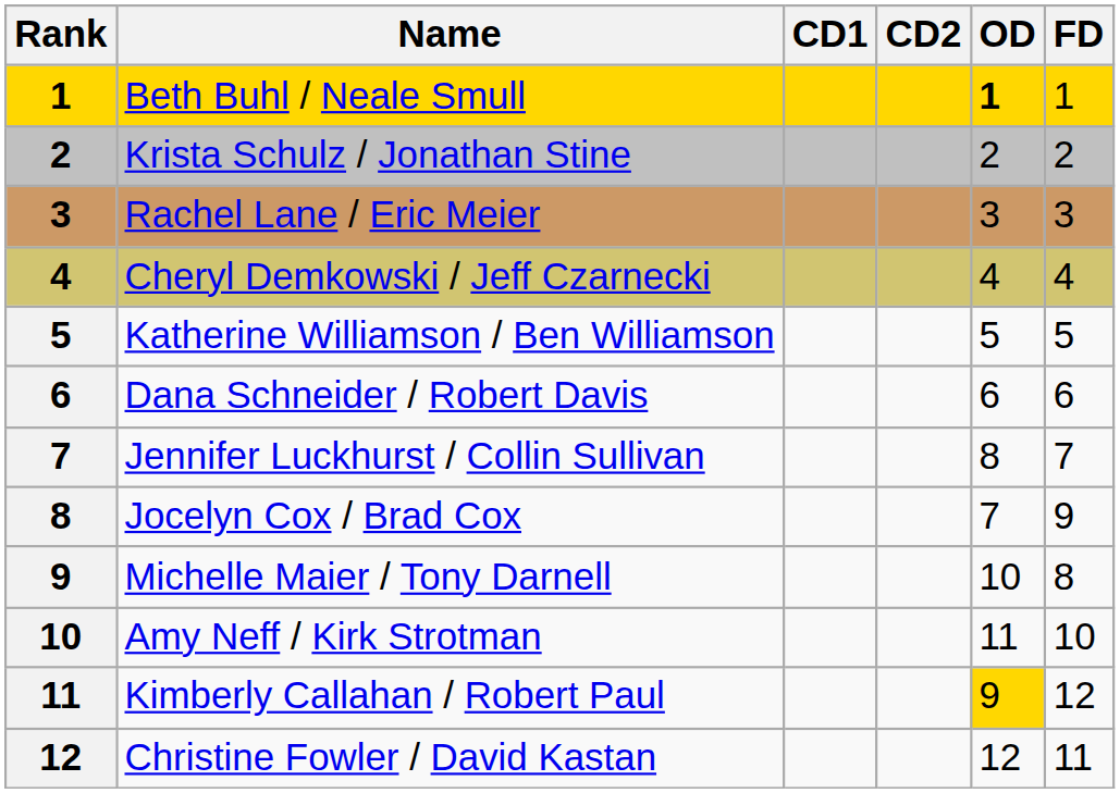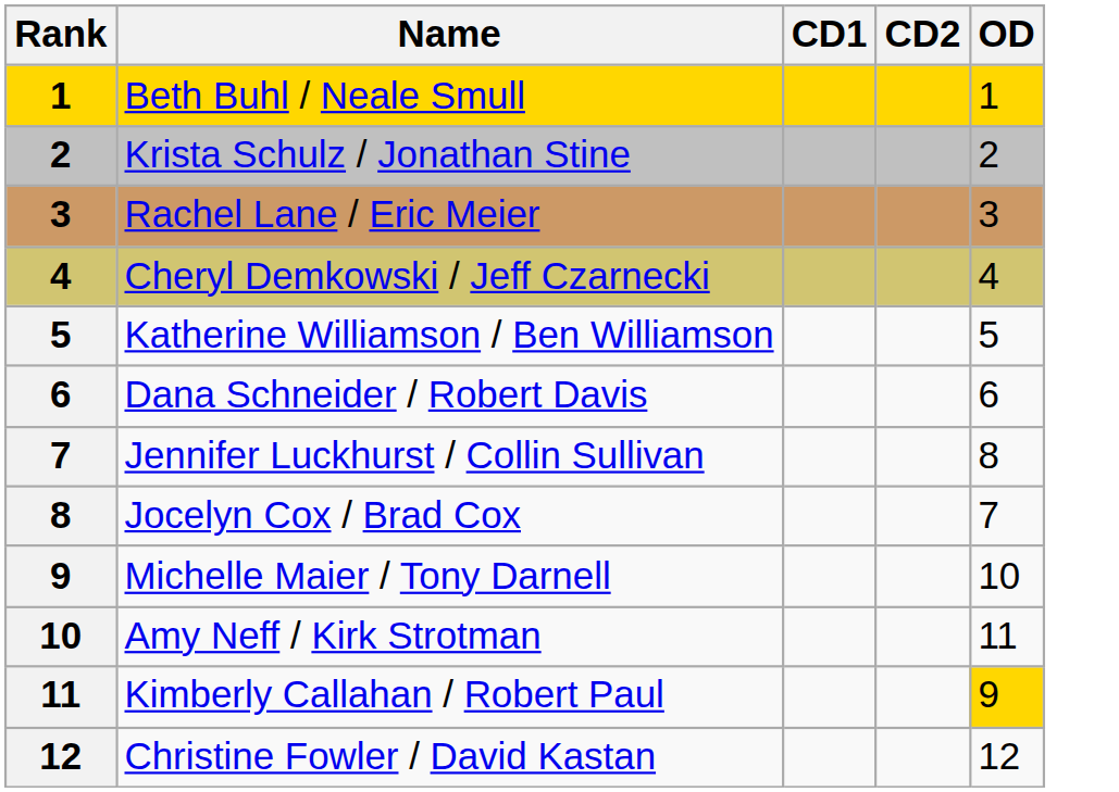- column: FD | 1 | 2 | 3 | 4 | 5 | 6 | 7 | 9 | 8 | 10 | 12 | 11
Beth Buhl / Neale Smull | OD: bold -> normal
